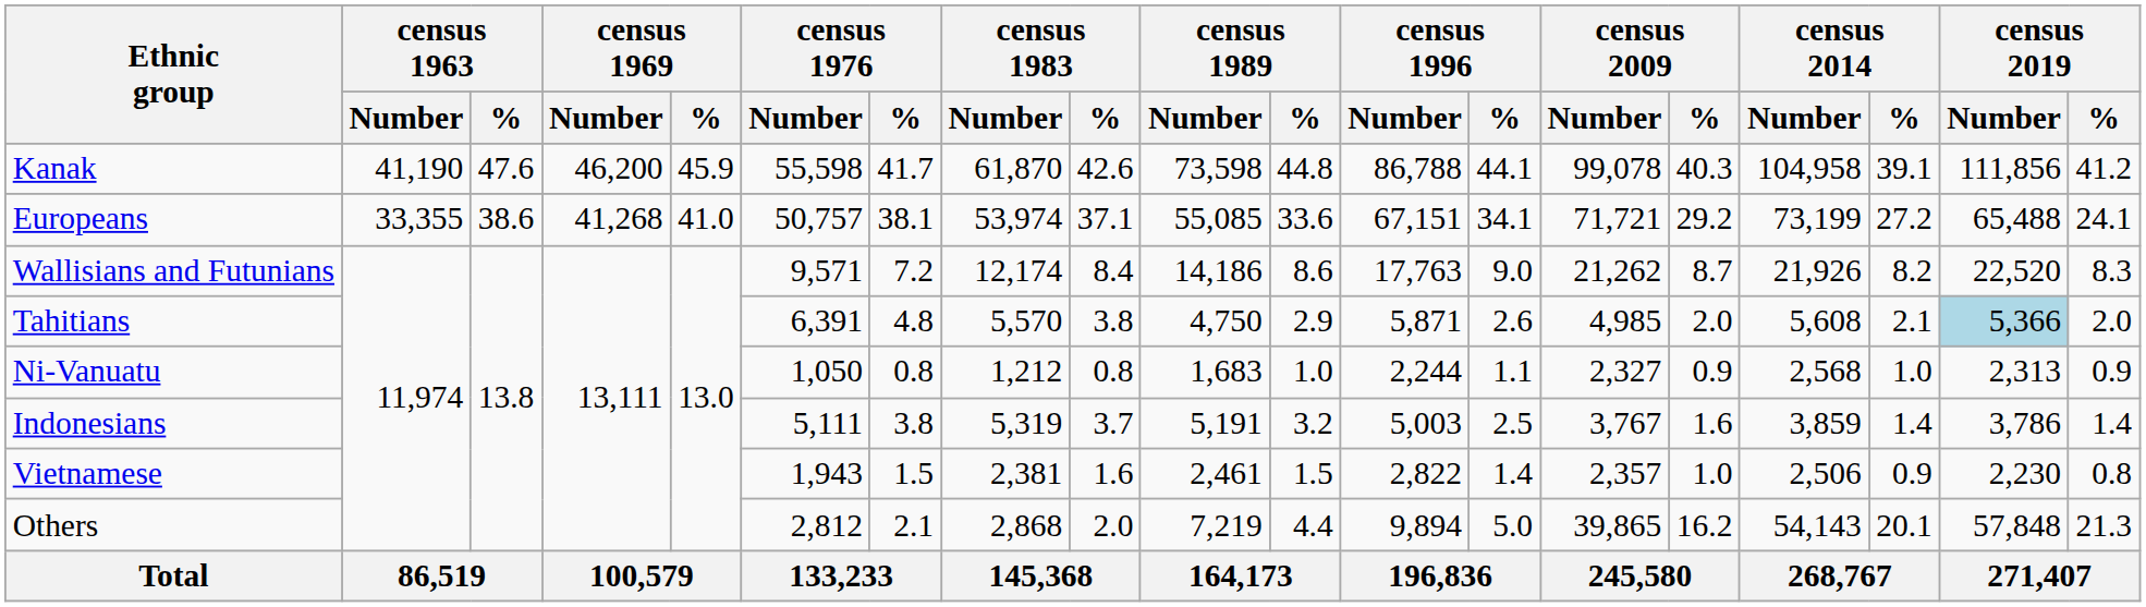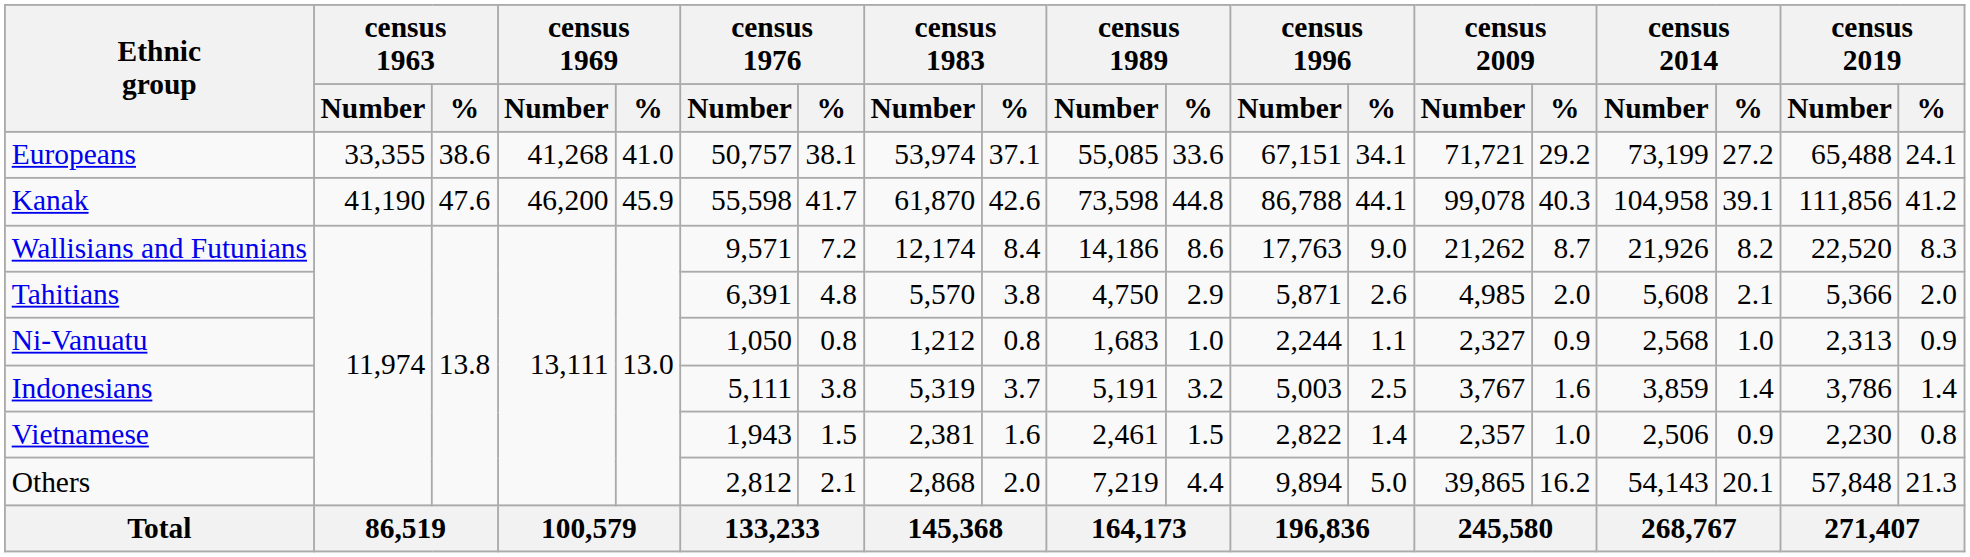rows swapped: Kanak <-> Europeans
Tahitians | census 2019 / Number: lightblue background -> no background
